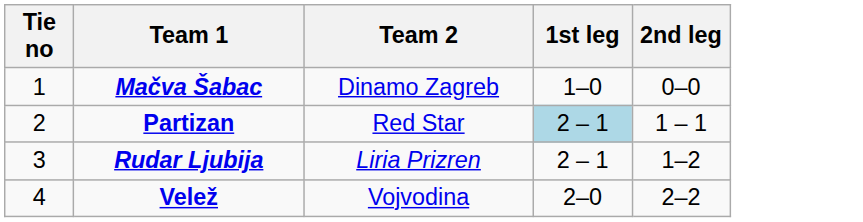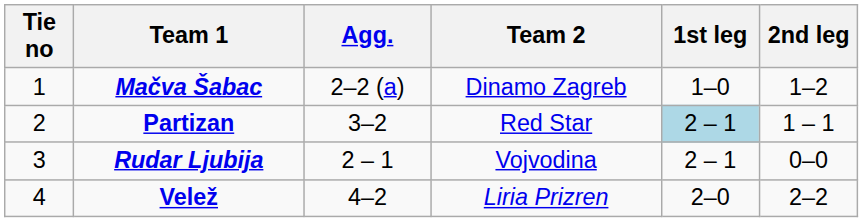+ column: Agg. | 2–2 (a) | 3–2 | 2 – 1 | 4–2
Mačva Šabac | 2nd leg: 0–0 -> 1–2
Rudar Ljubija | Team 2: Liria Prizren -> Vojvodina
Rudar Ljubija | 2nd leg: 1–2 -> 0–0
Velež | Team 2: Vojvodina -> Liria Prizren
